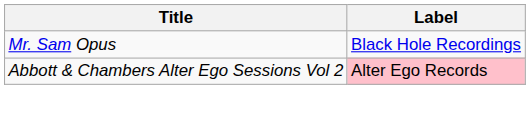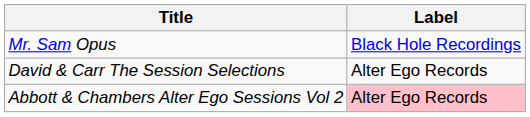+ row: David & Carr The Session Selections | Alter Ego Records
